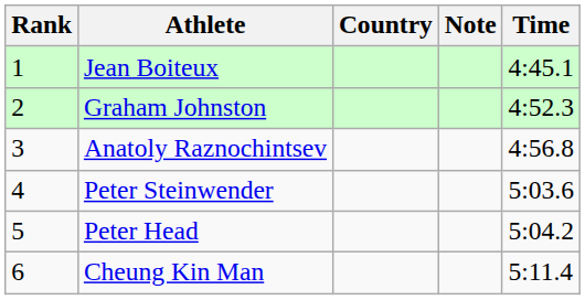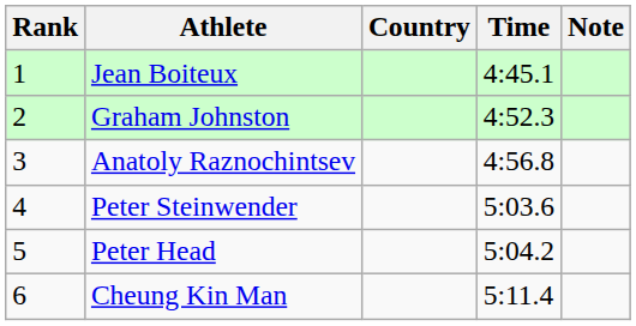columns swapped: Time <-> Note
